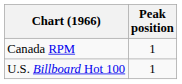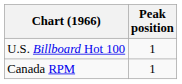rows swapped: Canada RPM <-> U.S. Billboard Hot 100
